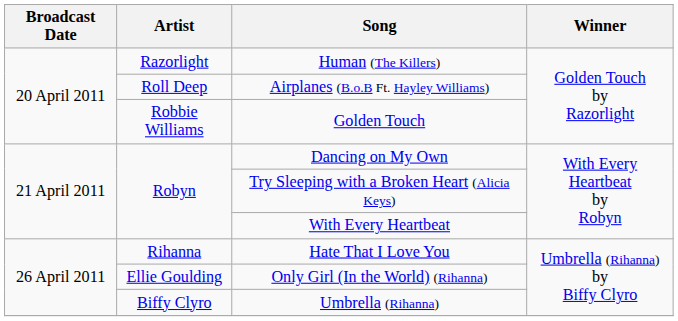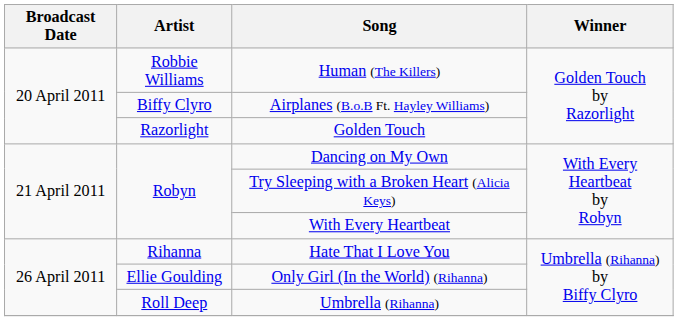Human (The Killers) | Artist: Razorlight -> Robbie Williams
Airplanes (B.o.B Ft. Hayley Williams) | Artist: Roll Deep -> Biffy Clyro
Golden Touch | Artist: Robbie Williams -> Razorlight
Umbrella (Rihanna) | Artist: Biffy Clyro -> Roll Deep
